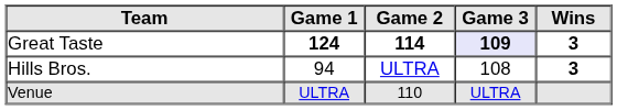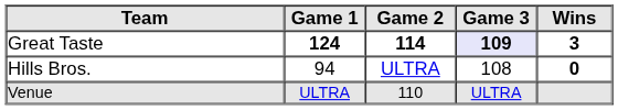Hills Bros. | Wins: 3 -> 0
